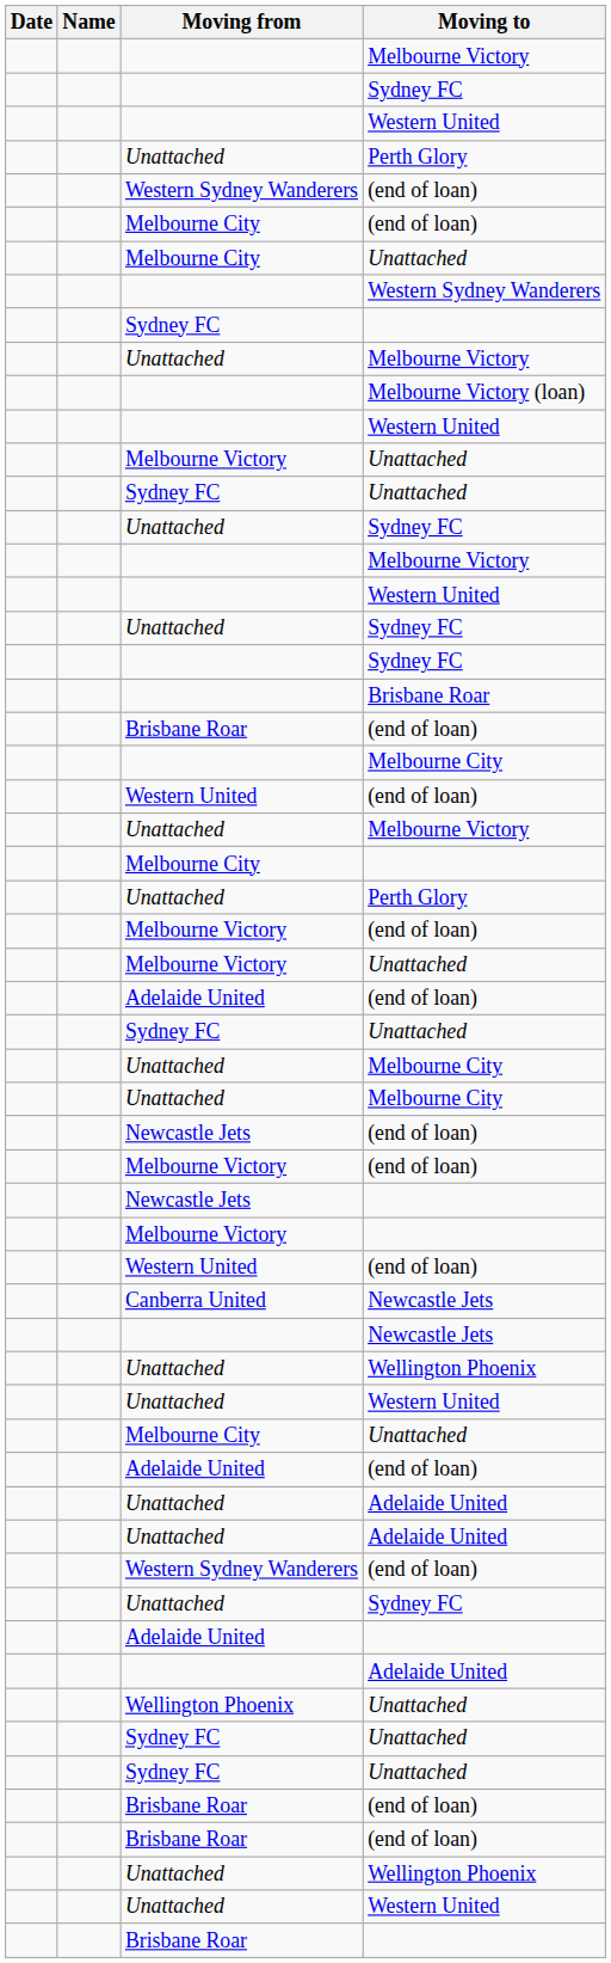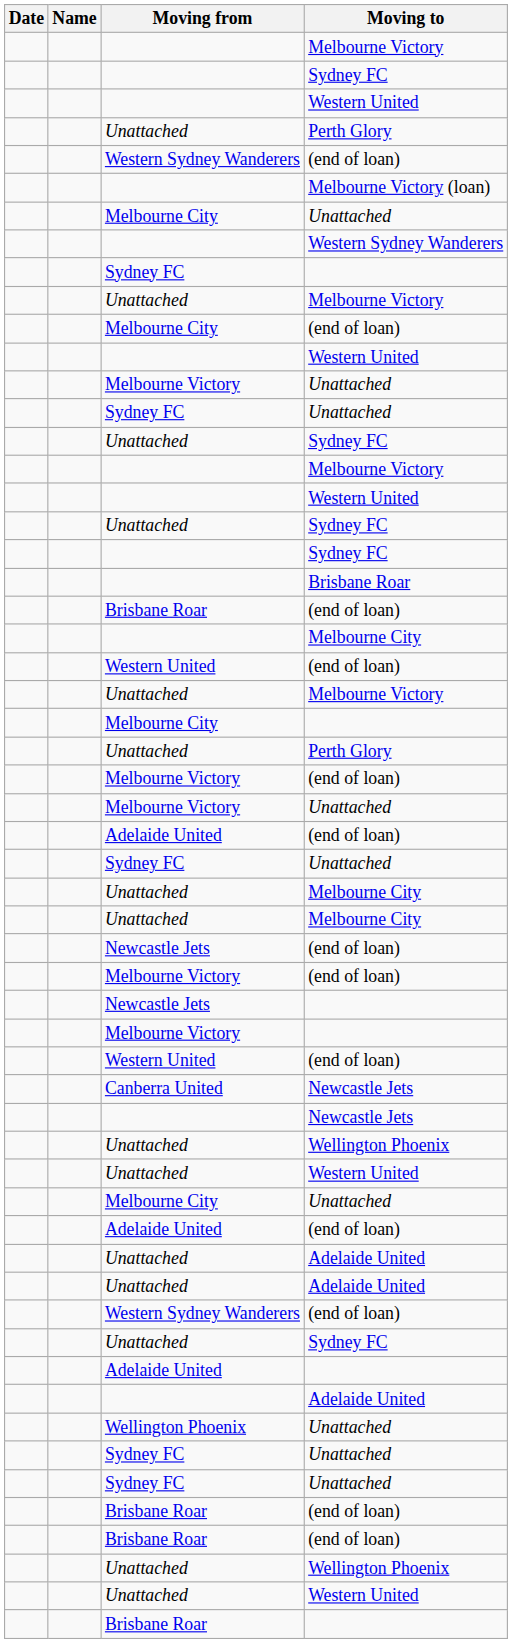rows swapped: Melbourne Victory (loan) <-> Melbourne City / (end of loan)
